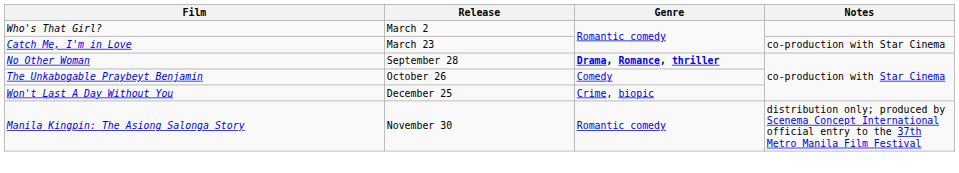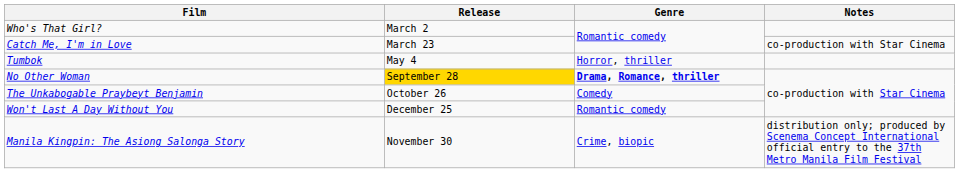+ row: Tumbok | May 4 | Horror, thriller
No Other Woman | Release: no background -> gold background
Won't Last A Day Without You | Genre: Crime, biopic -> Romantic comedy
Manila Kingpin: The Asiong Salonga Story | Genre: Romantic comedy -> Crime, biopic
